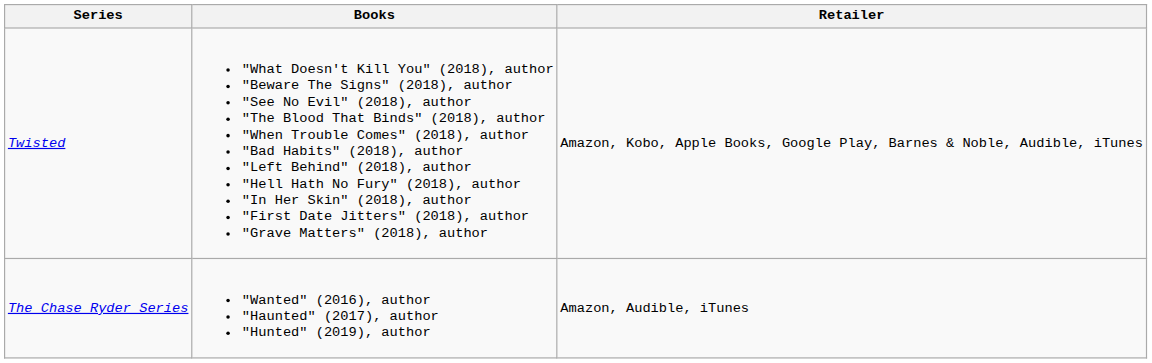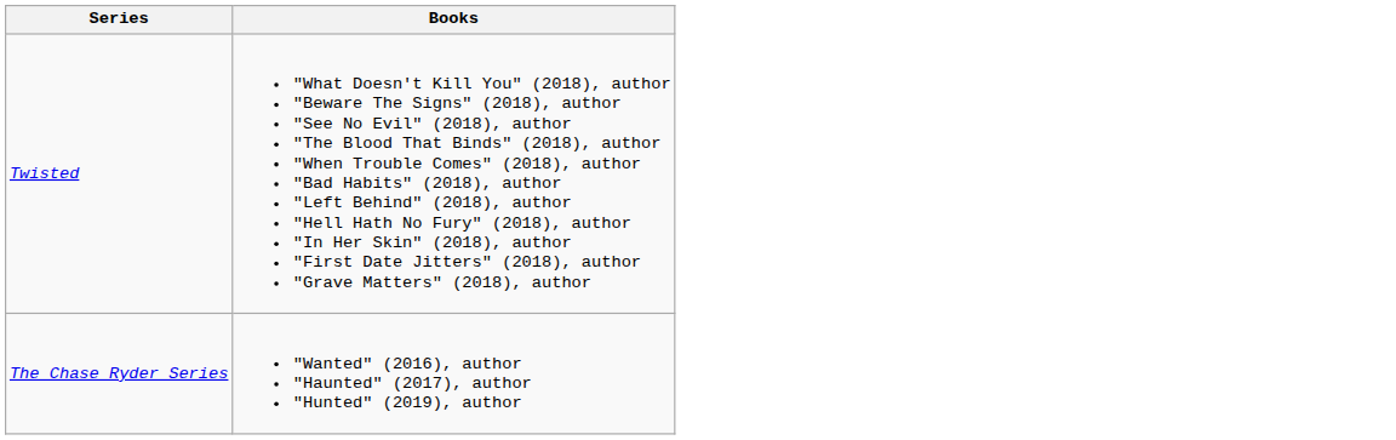- column: Retailer | Amazon, Kobo, Apple Books, Google Play, Barnes & Noble, Audible, iTunes | Amazon, Audible, iTunes
